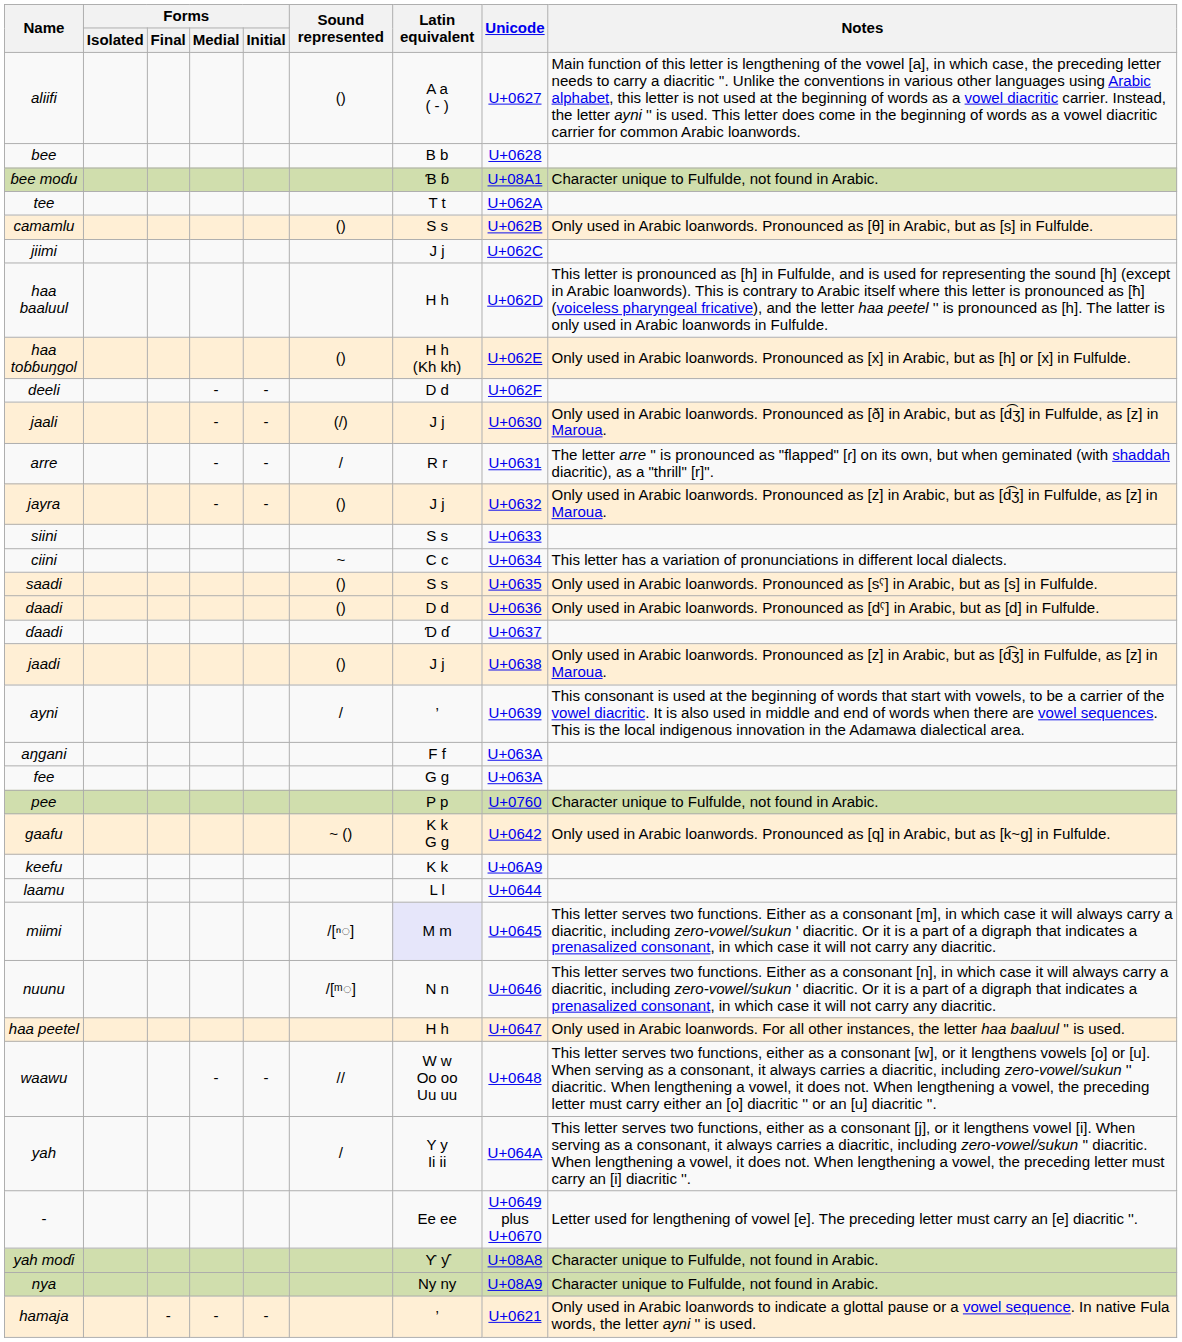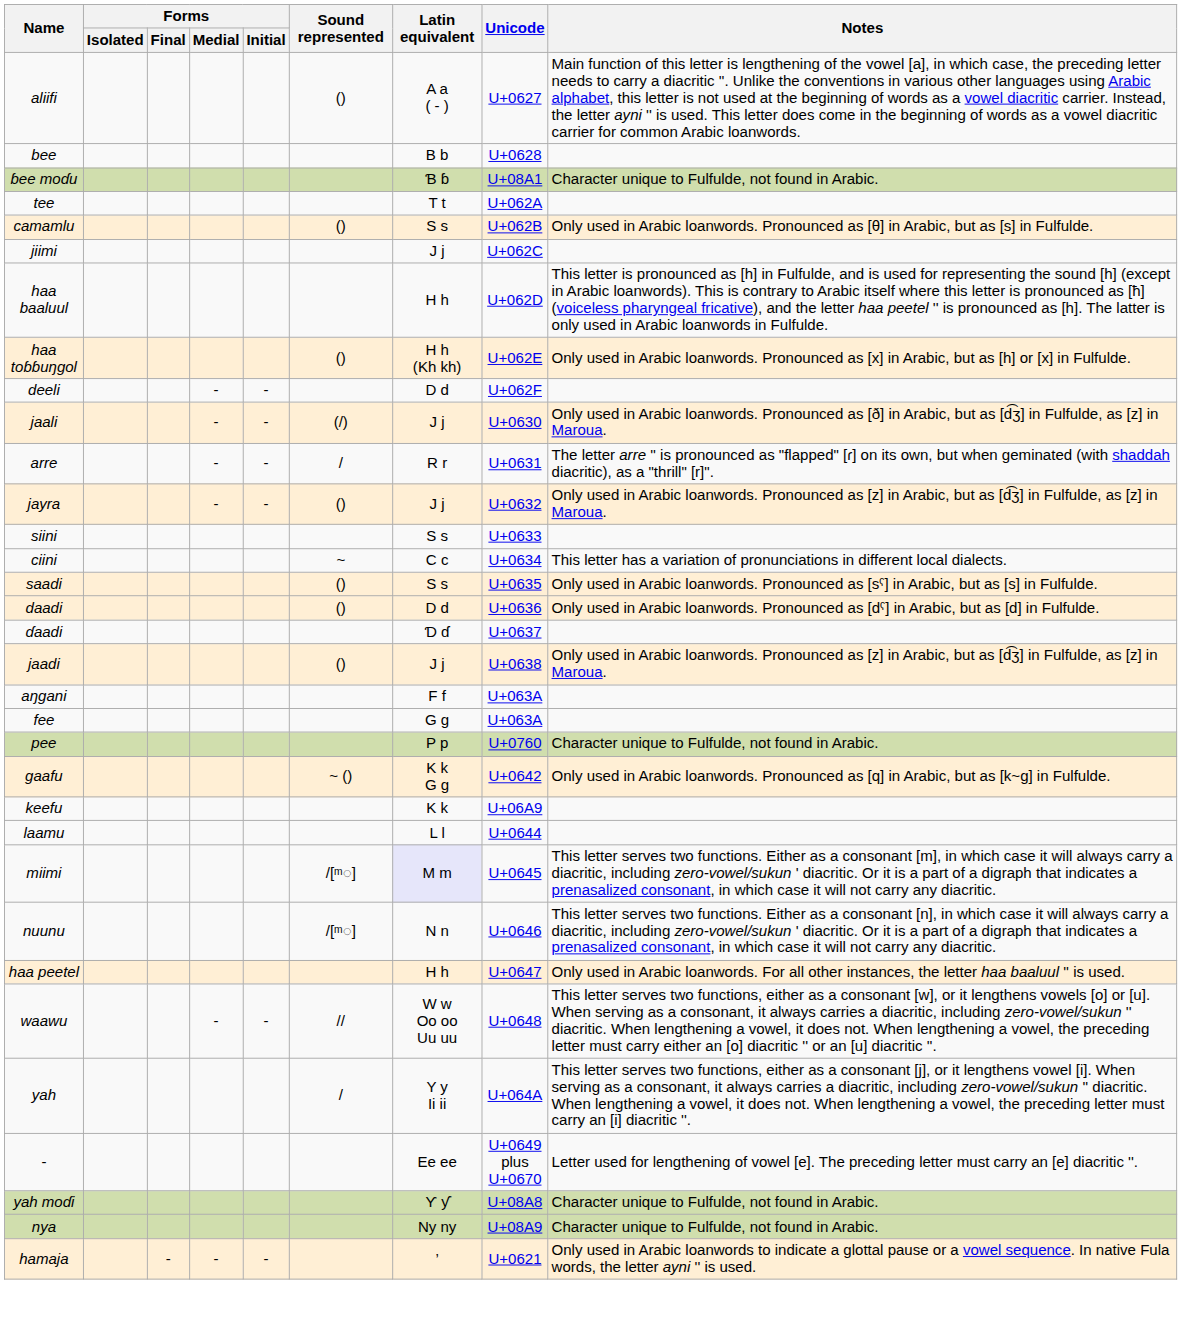- row: ayni | / | ’ | U+0639 | This consonant is used at the beginning of words that start with vowels, to be a carrier of the vowel diacritic. It is also used in middle and end of words when there are vowel sequences. This is the local indigenous innovation in the Adamawa dialectical area.
miimi | Sound represented: /[ⁿ◌] -> /[ᵐ◌]
